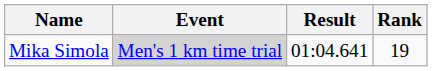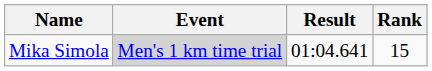Mika Simola | Rank: 19 -> 15
